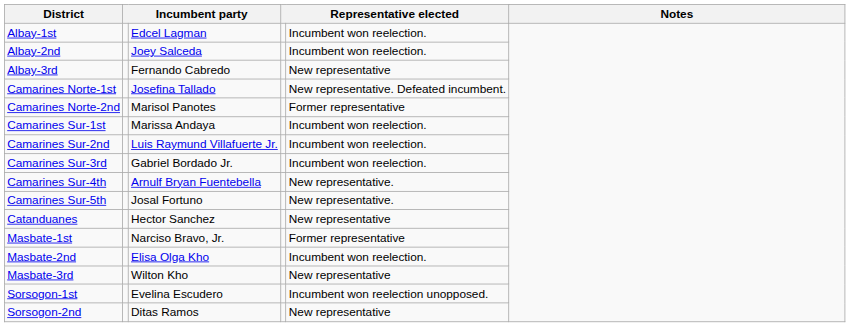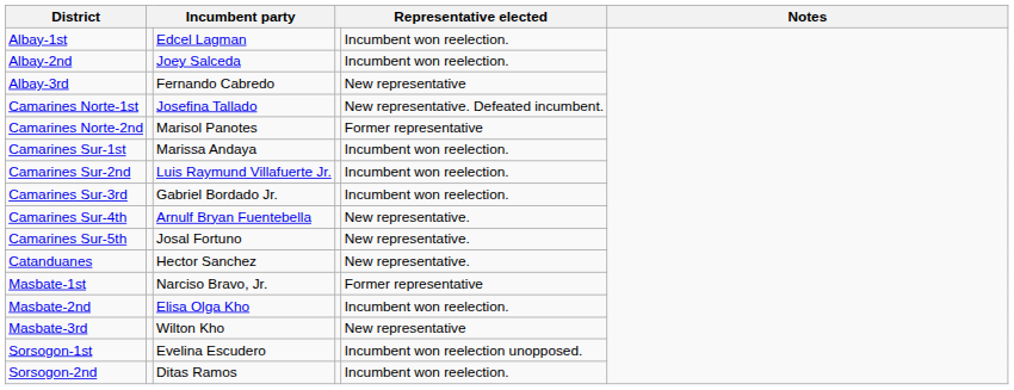Catanduanes | column 5: New representative -> New representative.
Sorsogon-2nd | column 5: New representative -> Incumbent won reelection.
